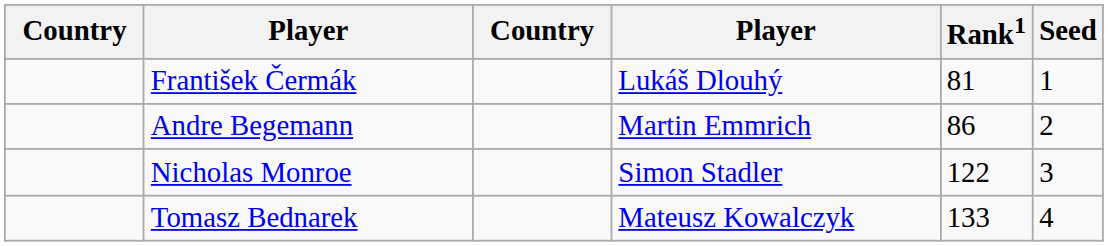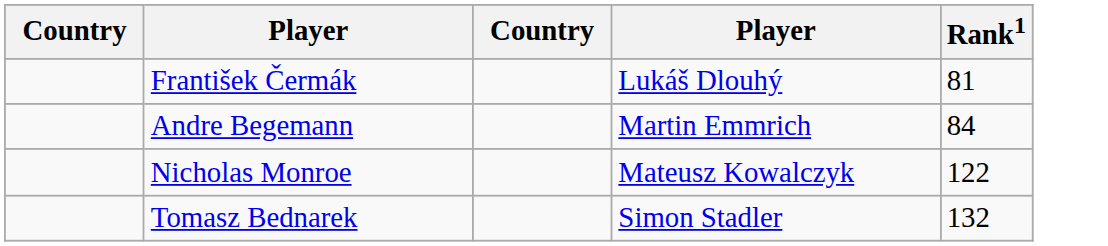- column: Seed | 1 | 2 | 3 | 4
Andre Begemann | Rank1: 86 -> 84
Nicholas Monroe | column 4: Simon Stadler -> Mateusz Kowalczyk
Tomasz Bednarek | column 4: Mateusz Kowalczyk -> Simon Stadler
Tomasz Bednarek | Rank1: 133 -> 132
